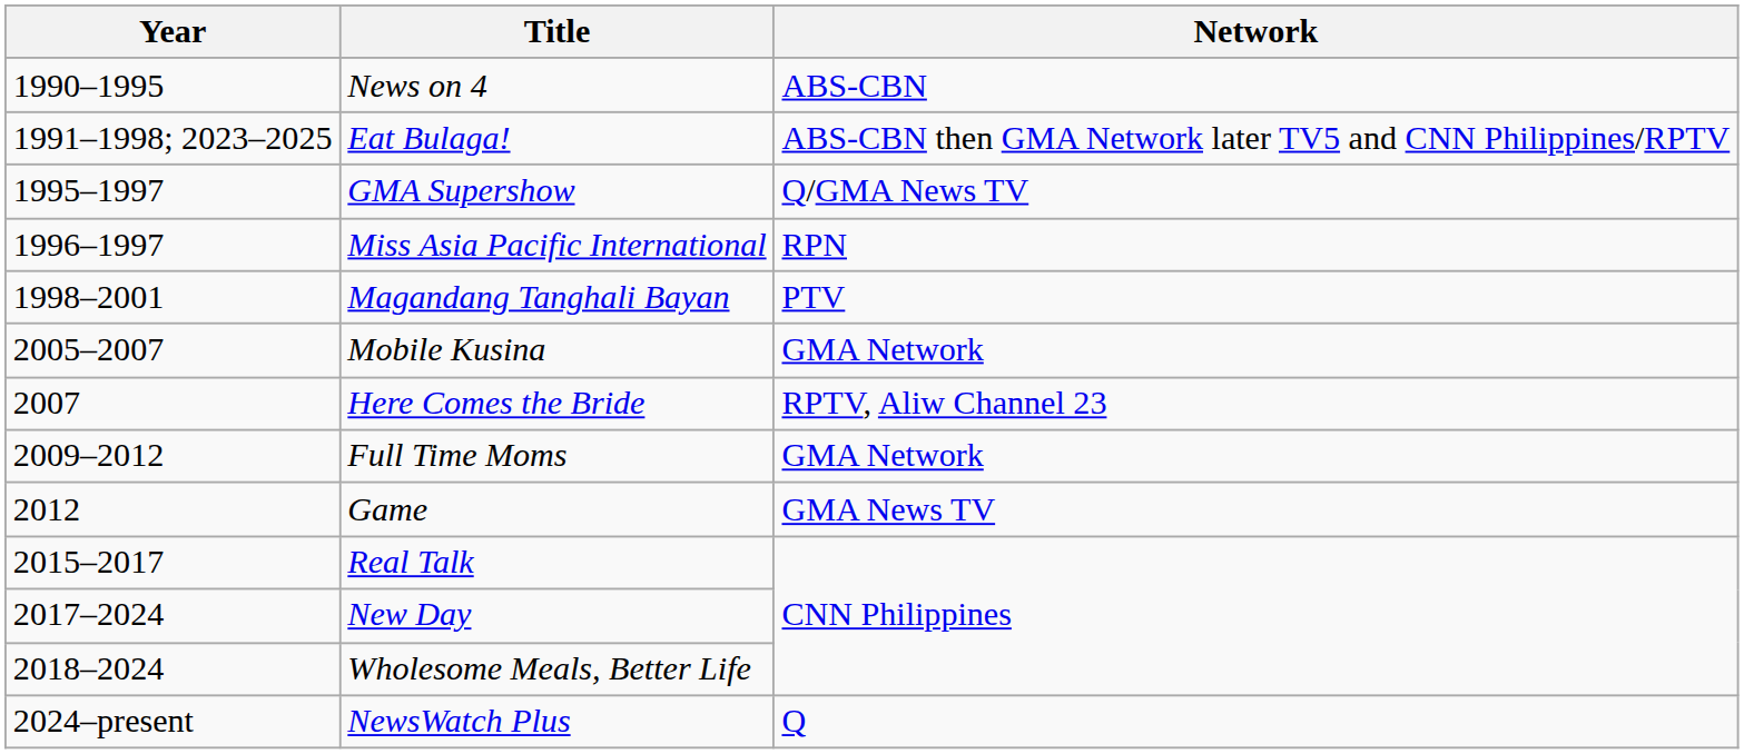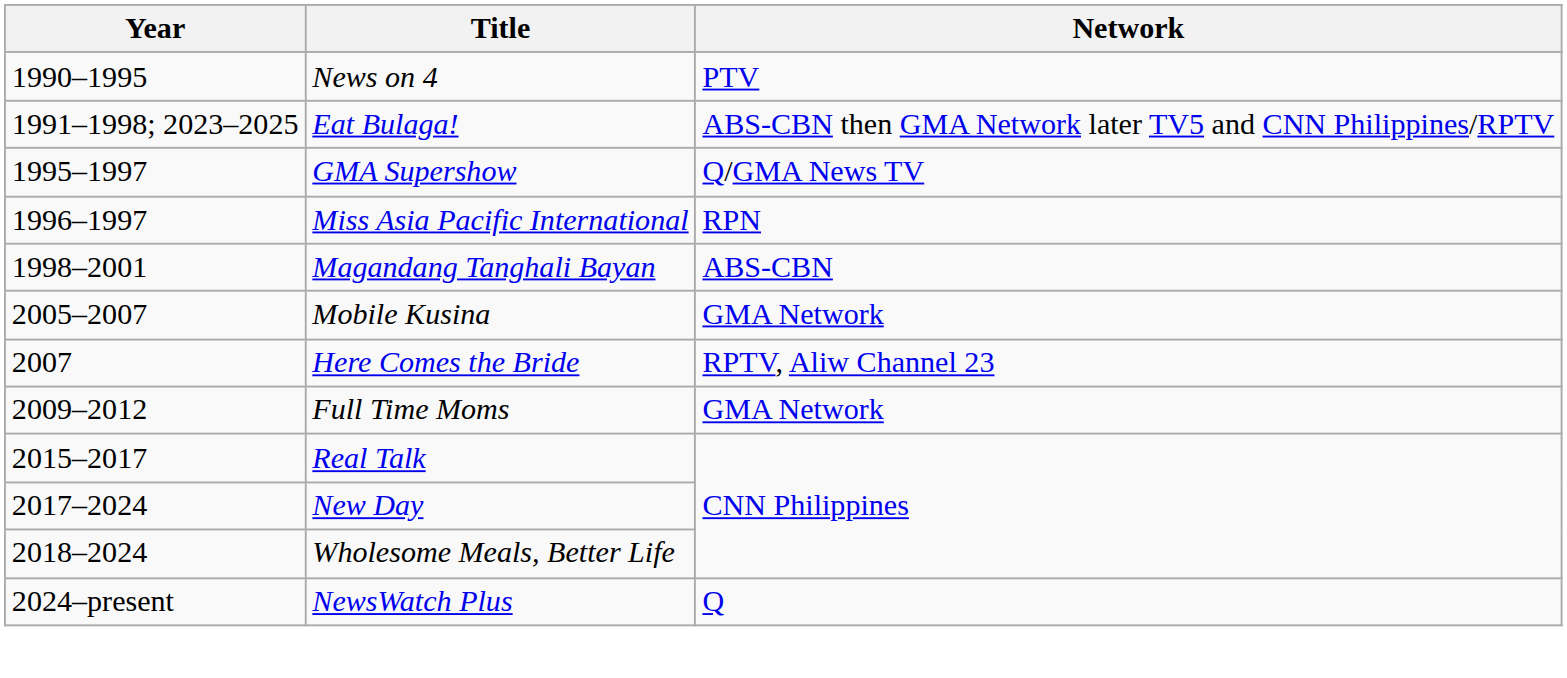News on 4 | Network: ABS-CBN -> PTV
Magandang Tanghali Bayan | Network: PTV -> ABS-CBN
- row: 2012 | Game | GMA News TV
